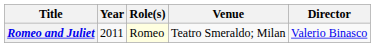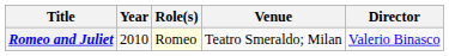Romeo and Juliet | Year: 2011 -> 2010
